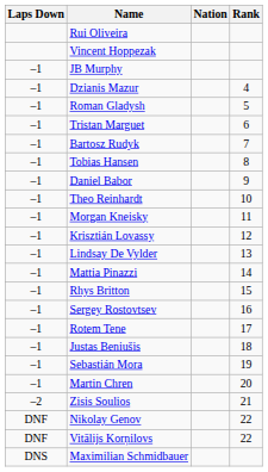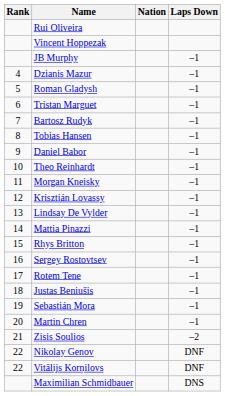columns swapped: Rank <-> Laps Down
